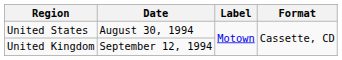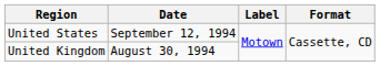United States | Date: August 30, 1994 -> September 12, 1994
United Kingdom | Date: September 12, 1994 -> August 30, 1994
